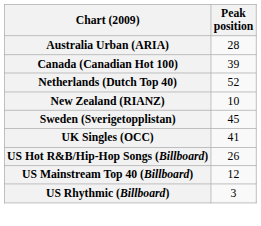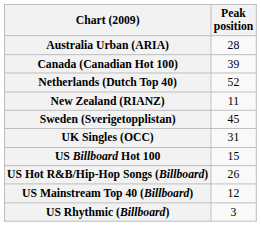New Zealand (RIANZ) | Peak position: 10 -> 11
UK Singles (OCC) | Peak position: 41 -> 31
+ row: US Billboard Hot 100 | 15
